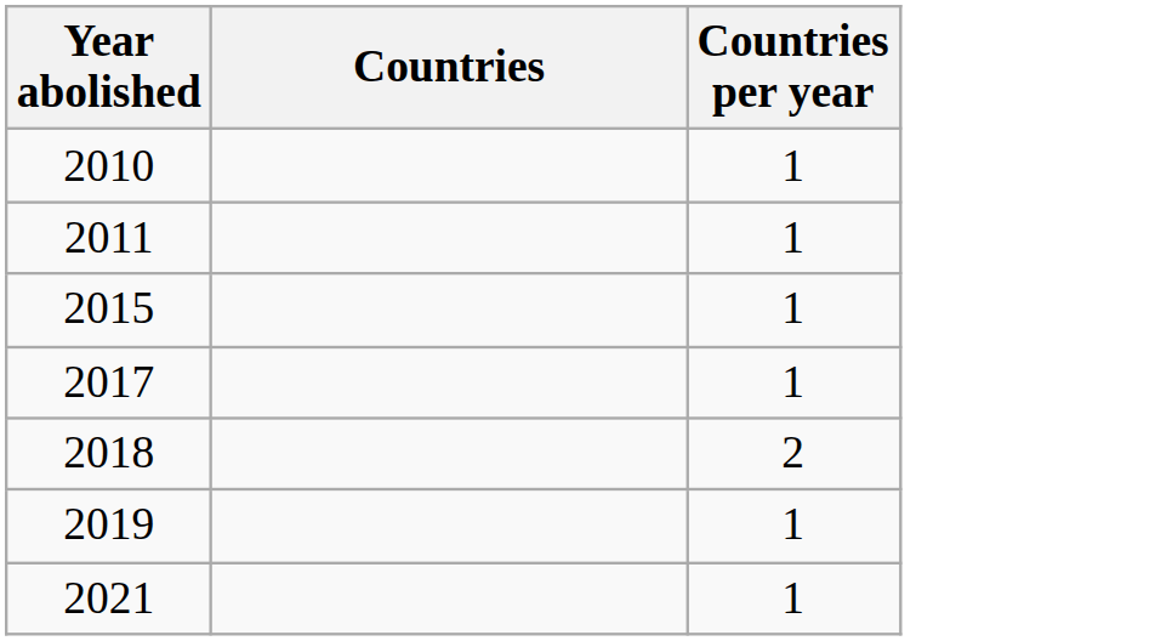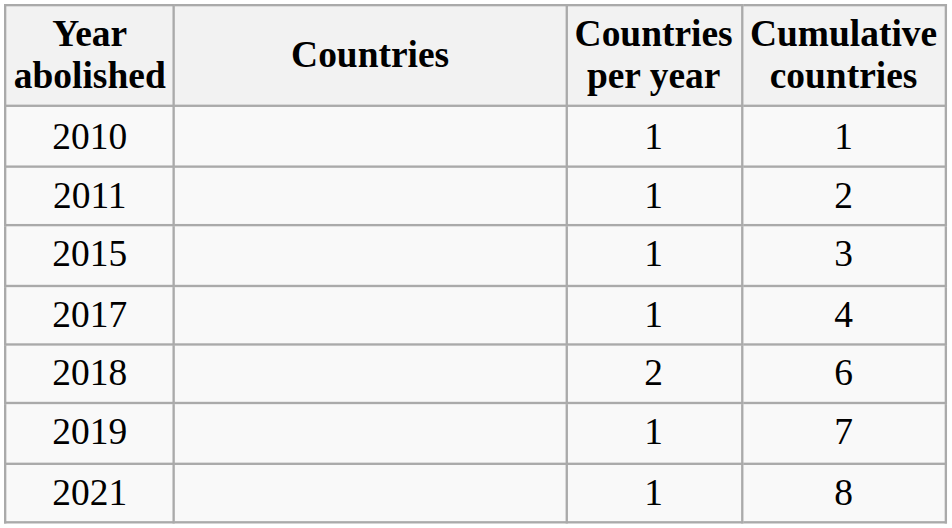+ column: Cumulative countries | 1 | 2 | 3 | 4 | 6 | 7 | 8
